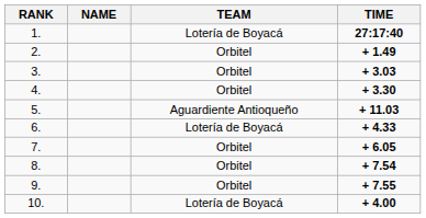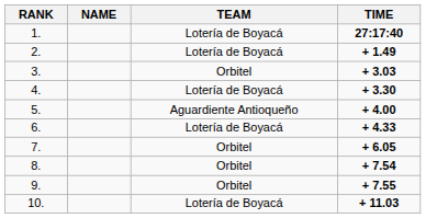2. | TEAM: Orbitel -> Lotería de Boyacá
4. | TEAM: Orbitel -> Lotería de Boyacá
5. | TIME: + 11.03 -> + 4.00
10. | TIME: + 4.00 -> + 11.03
